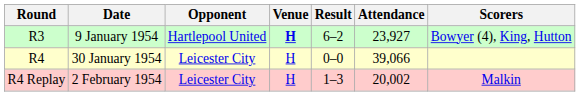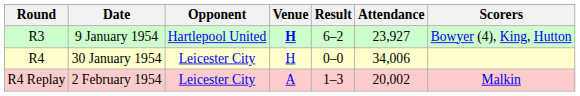30 January 1954 | Attendance: 39,066 -> 34,006
2 February 1954 | Venue: H -> A
